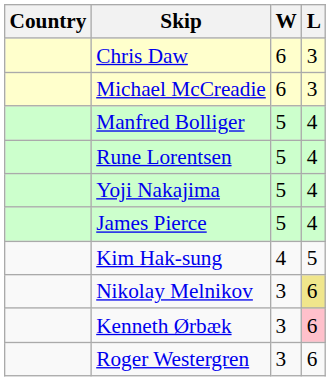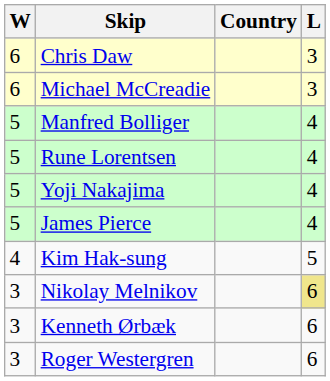columns swapped: Country <-> W
Kenneth Ørbæk | L: pink background -> no background
